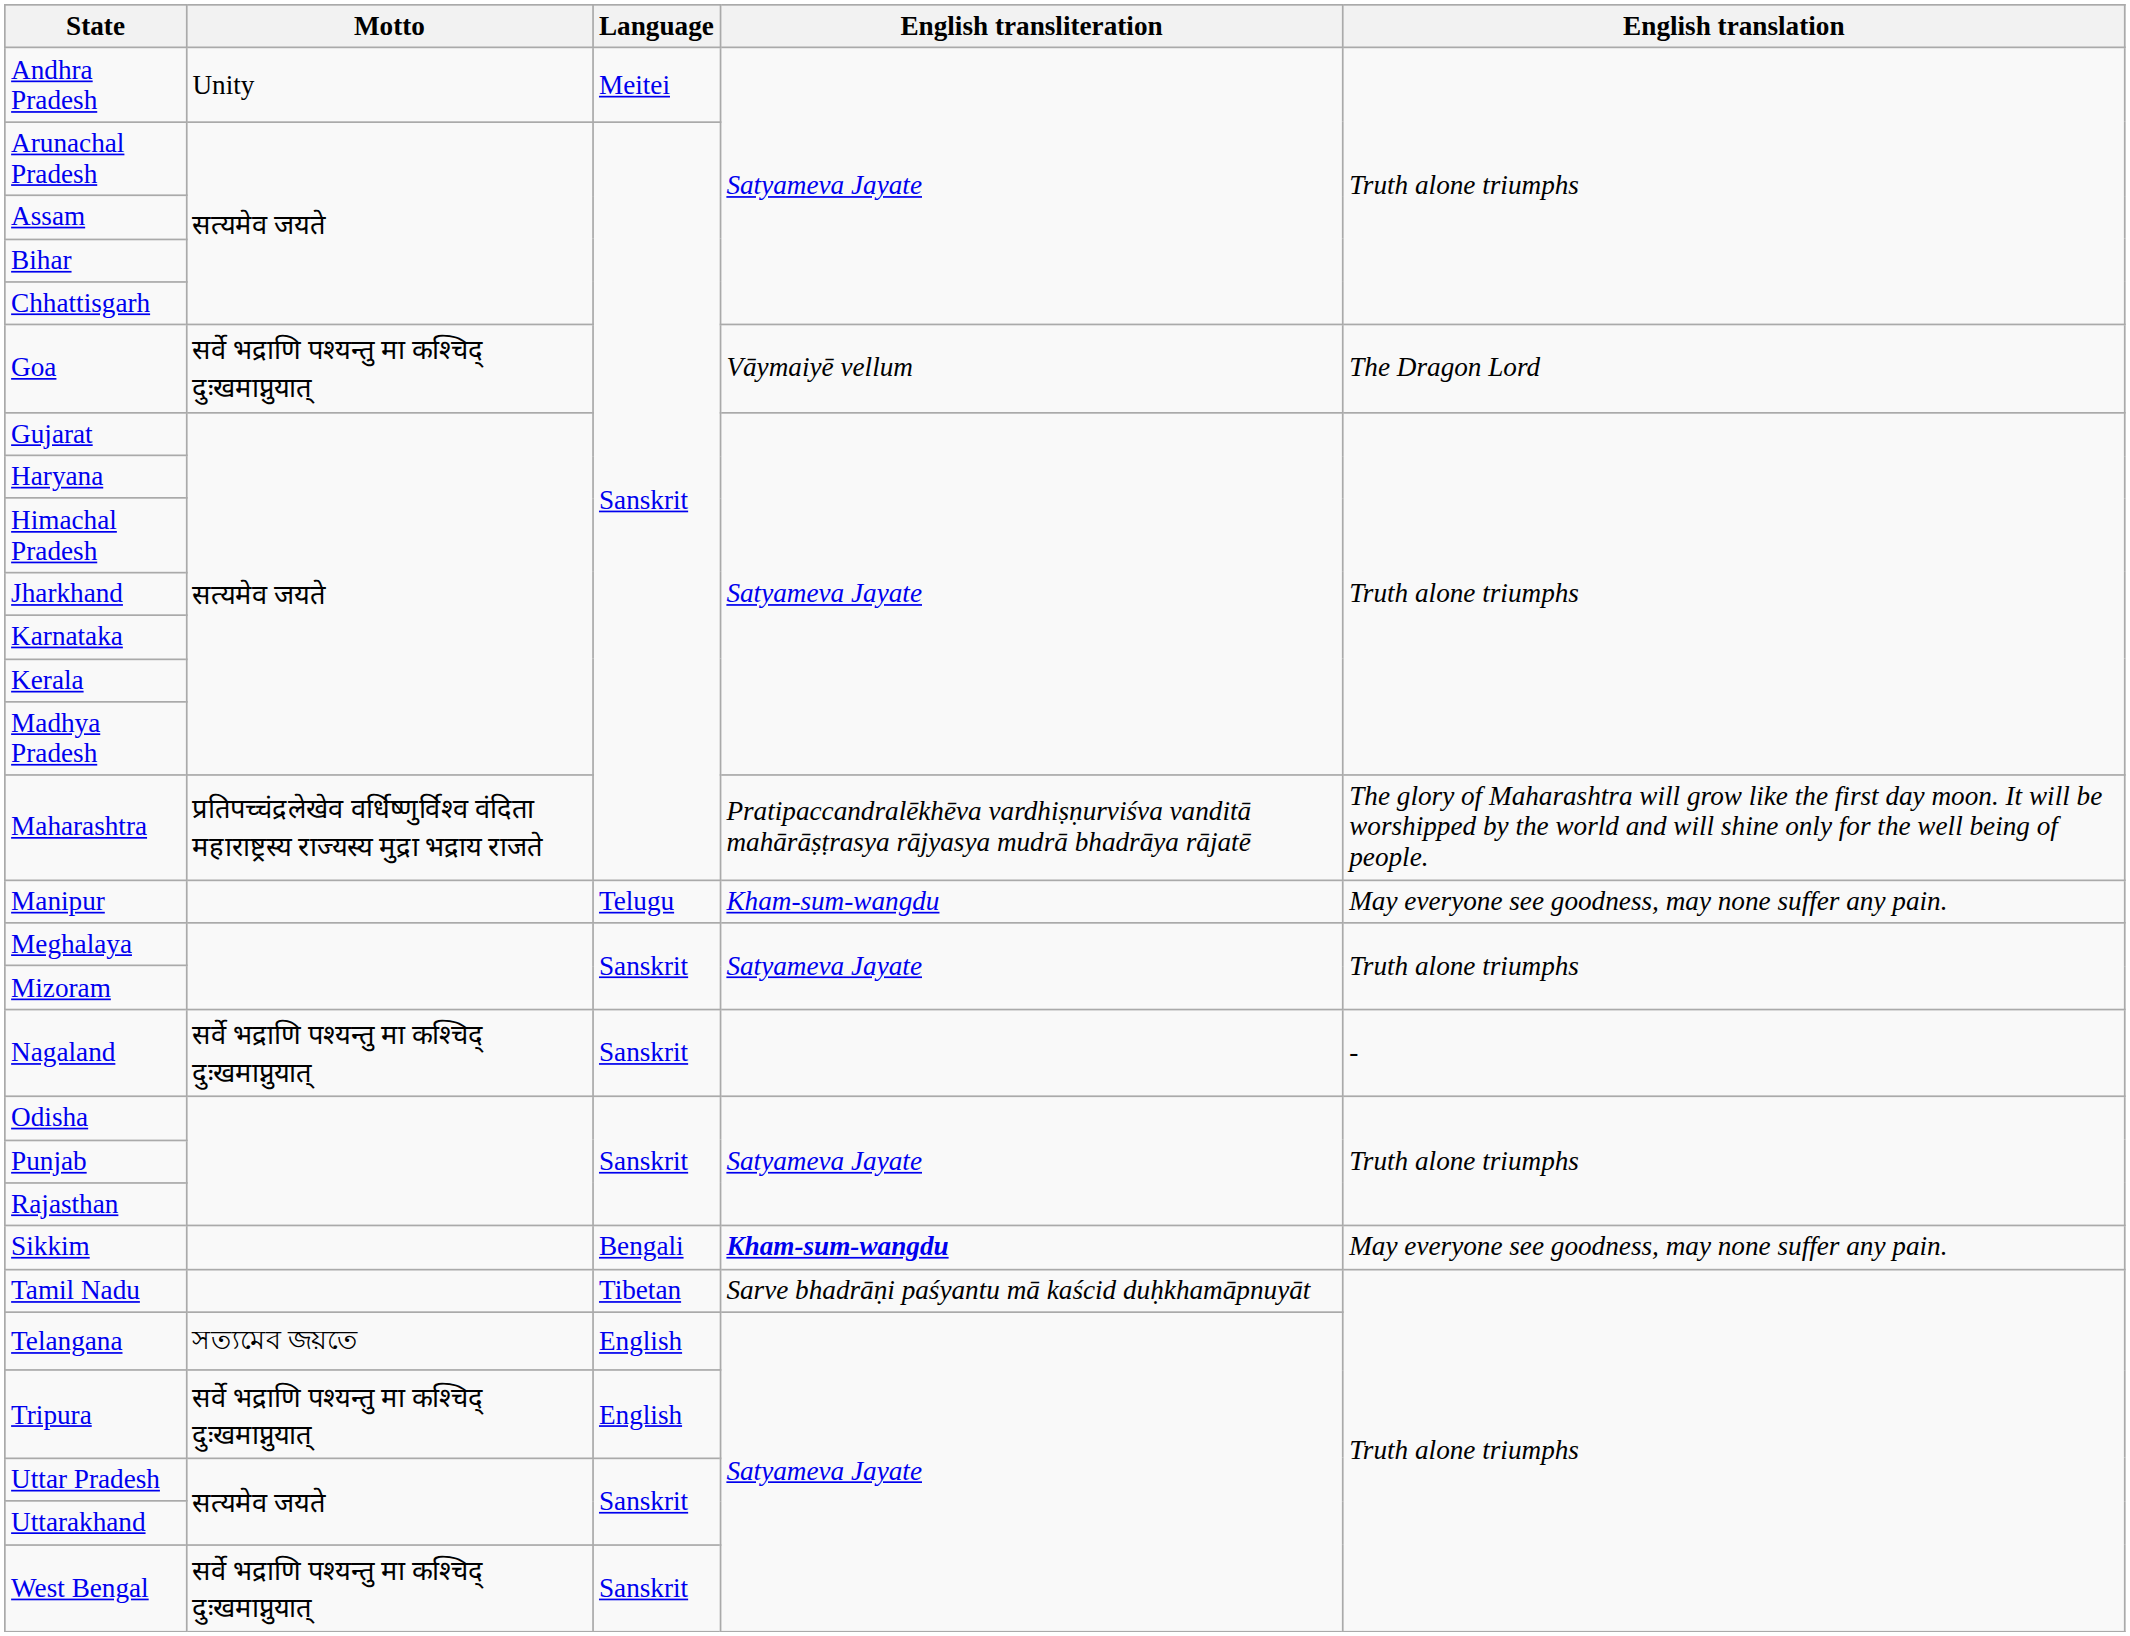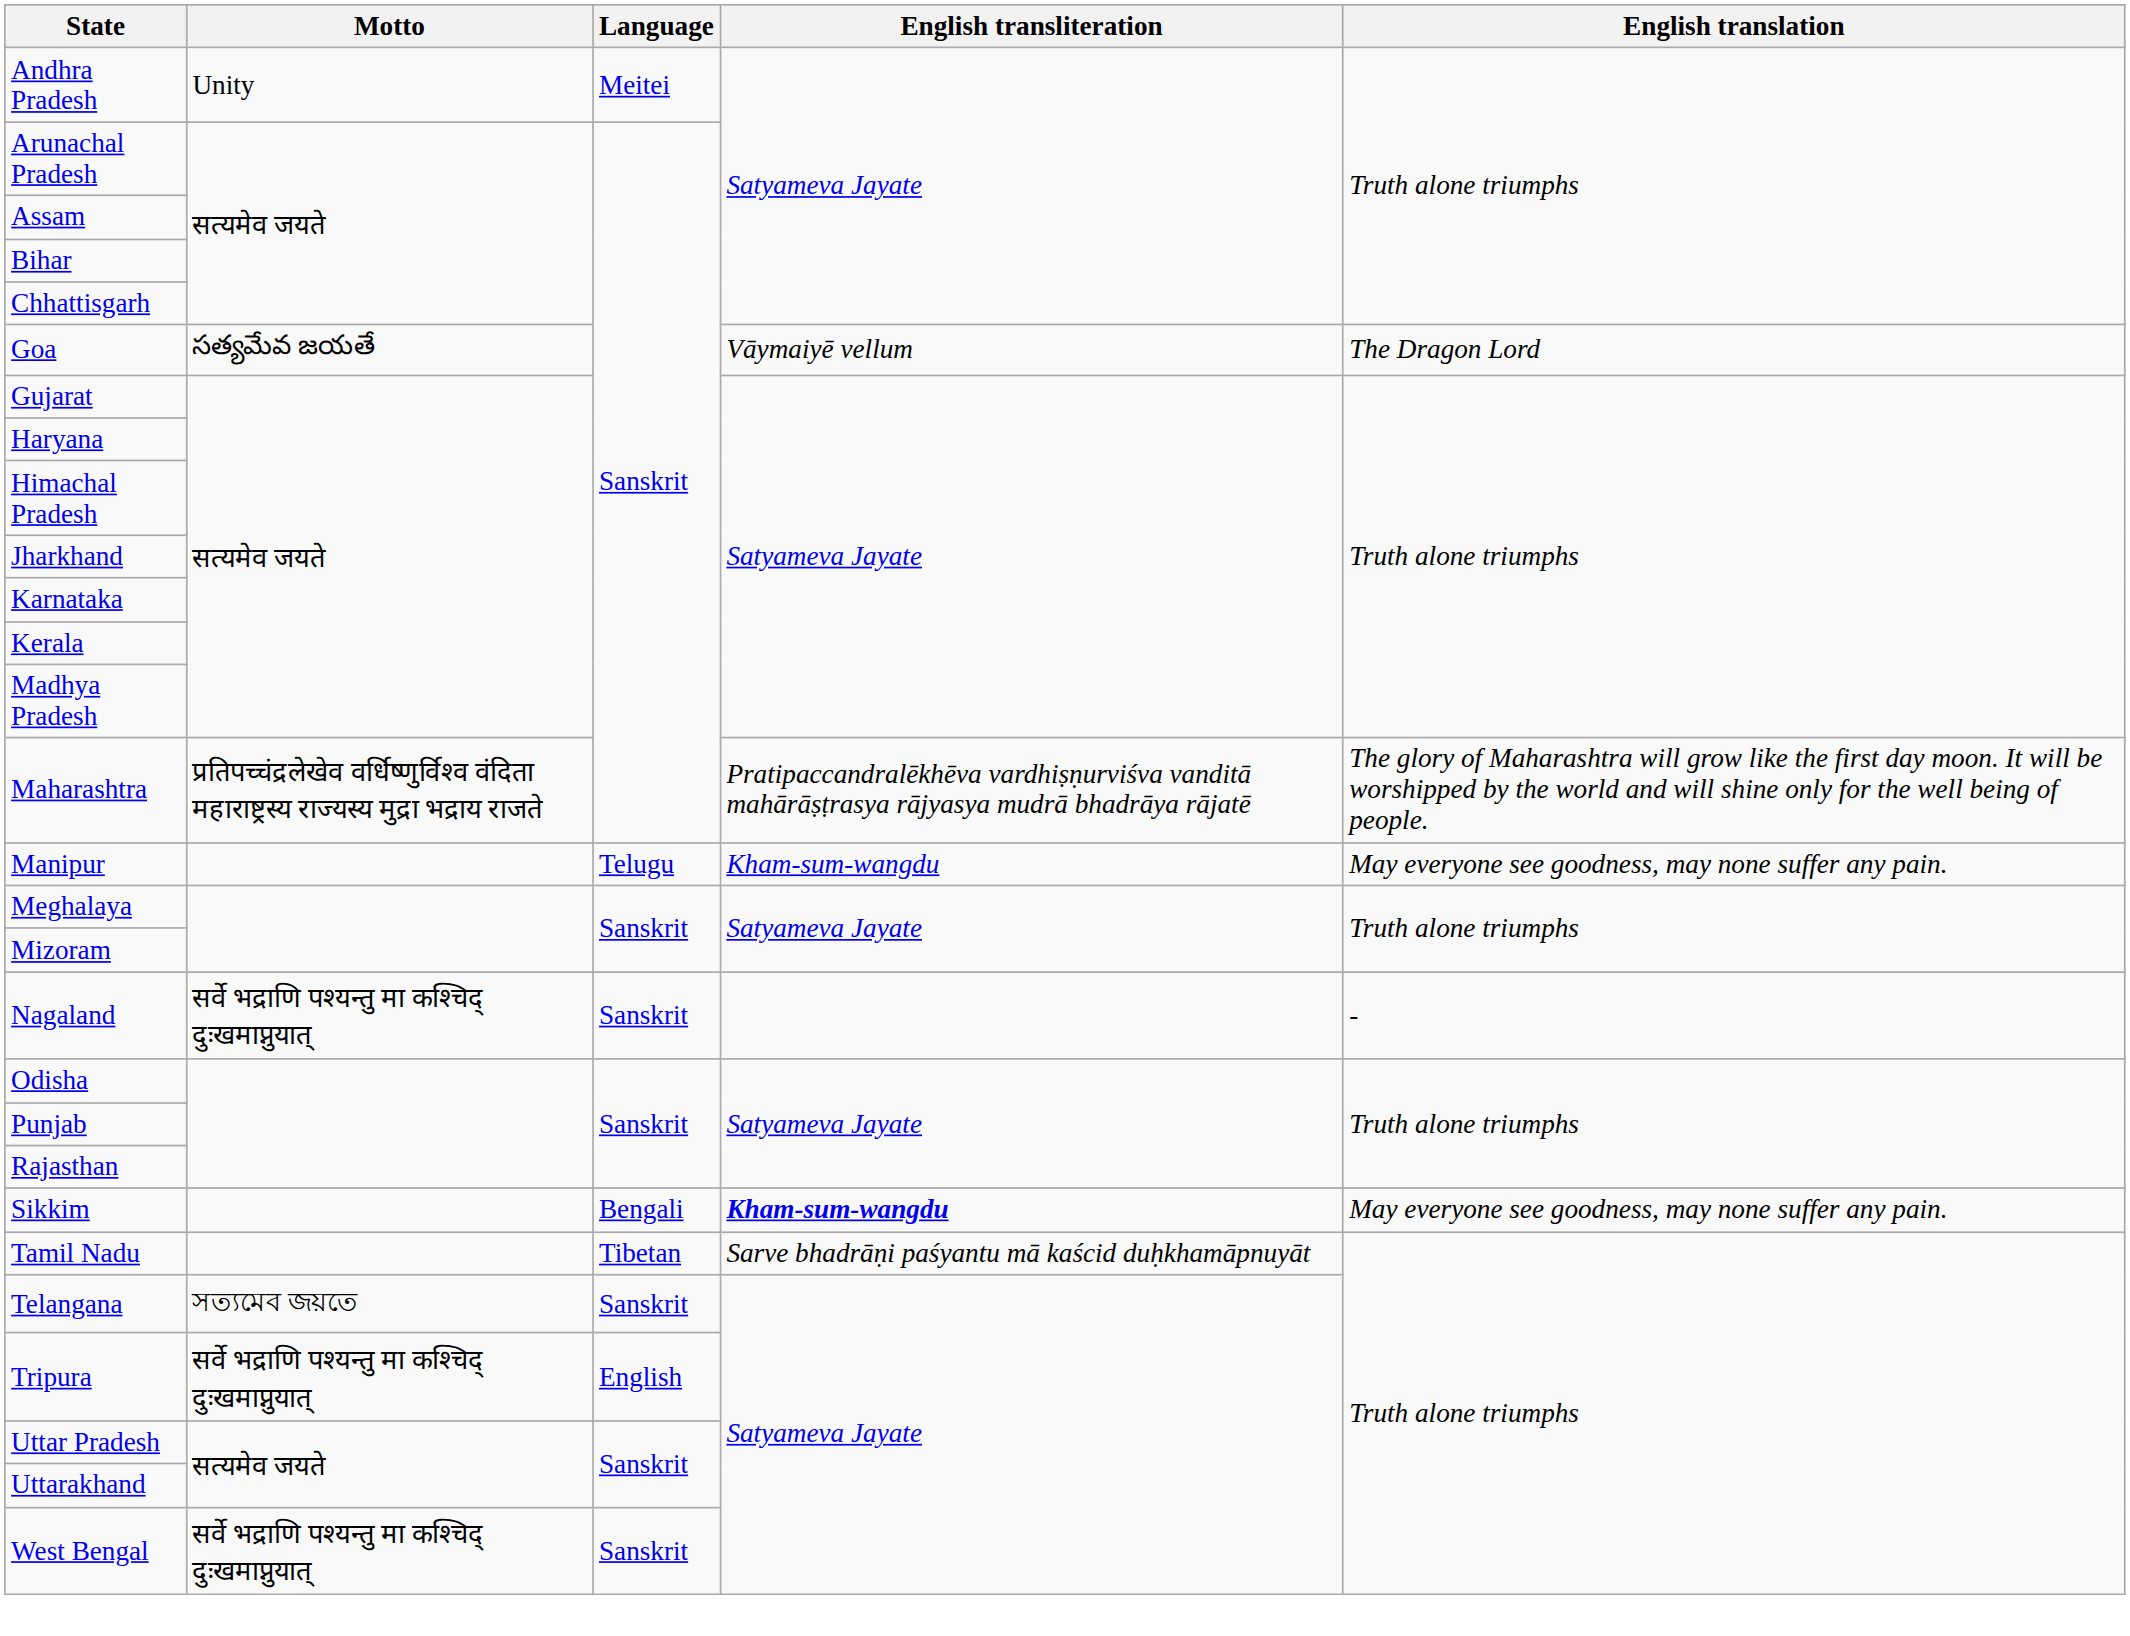Goa | Motto: सर्वे भद्राणि पश्यन्तु मा कश्चिद् दुःखमाप्नुयात् -> సత్యమేవ జయతే
Telangana | Language: English -> Sanskrit
